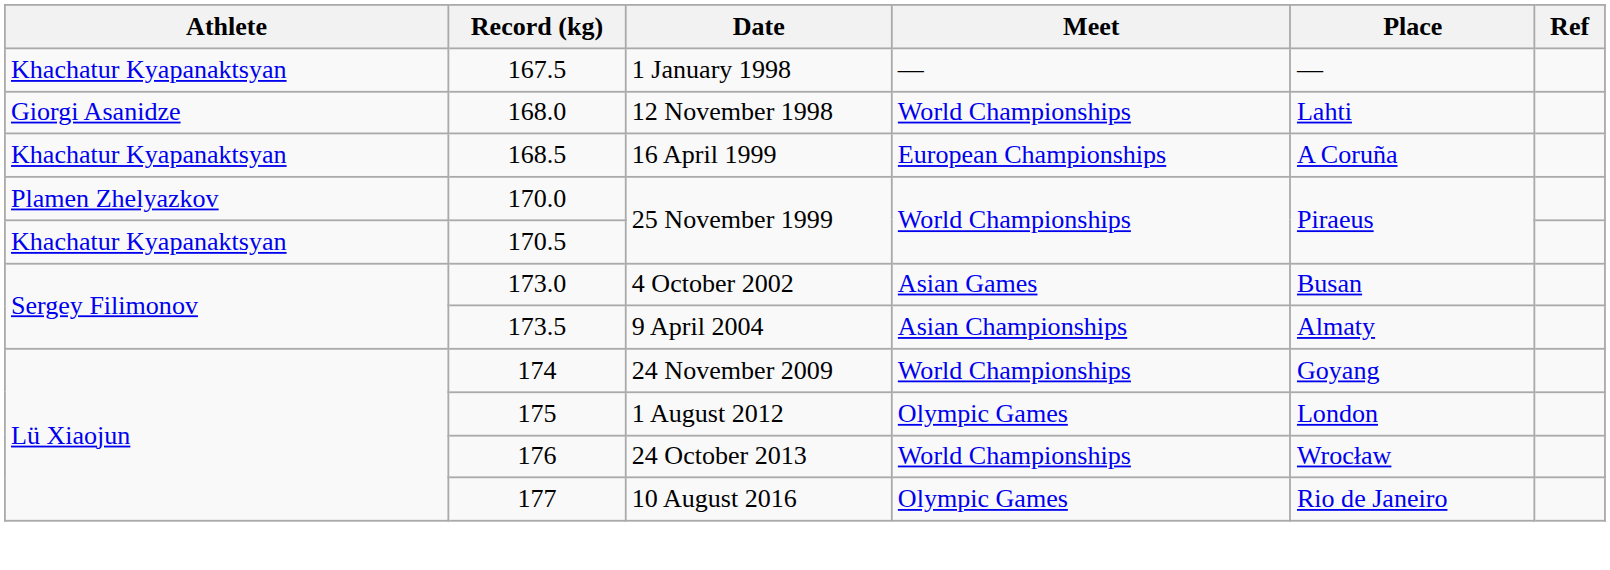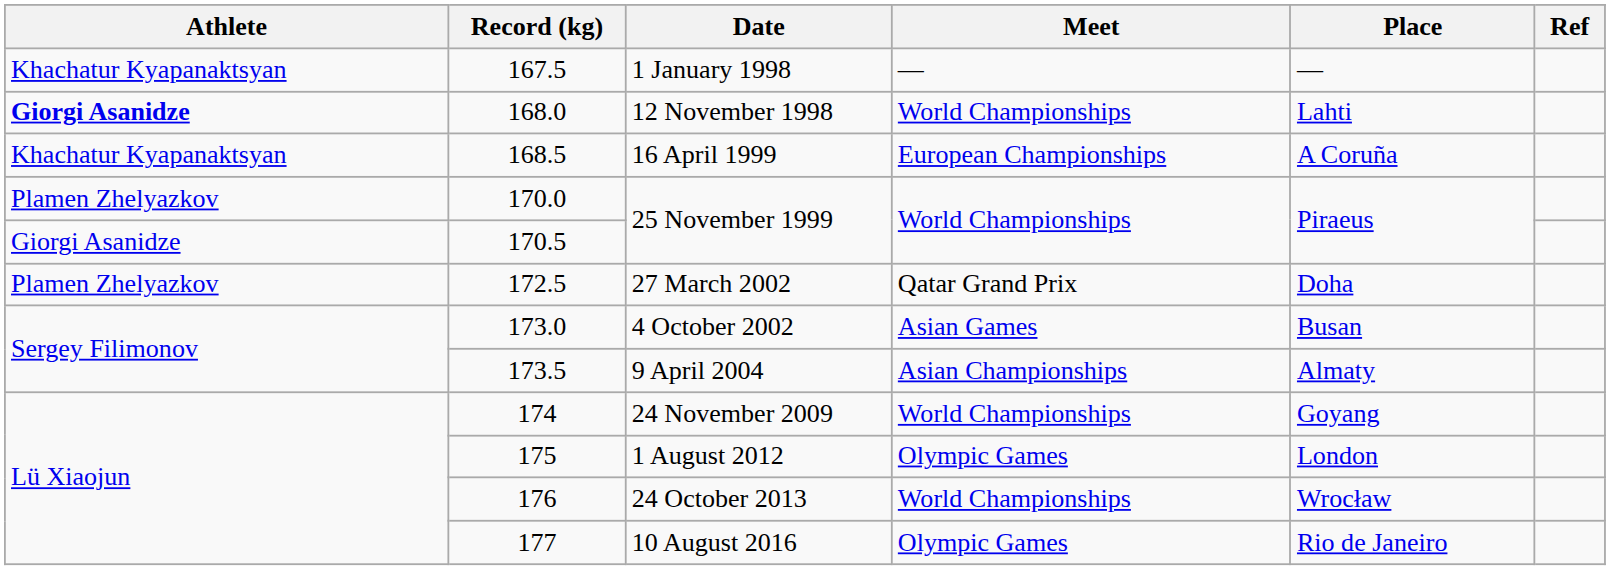12 November 1998 | Athlete: normal -> bold
170.5 / 25 November 1999 | Athlete: Khachatur Kyapanaktsyan -> Giorgi Asanidze
+ row: Plamen Zhelyazkov | 172.5 | 27 March 2002 | Qatar Grand Prix | Doha
